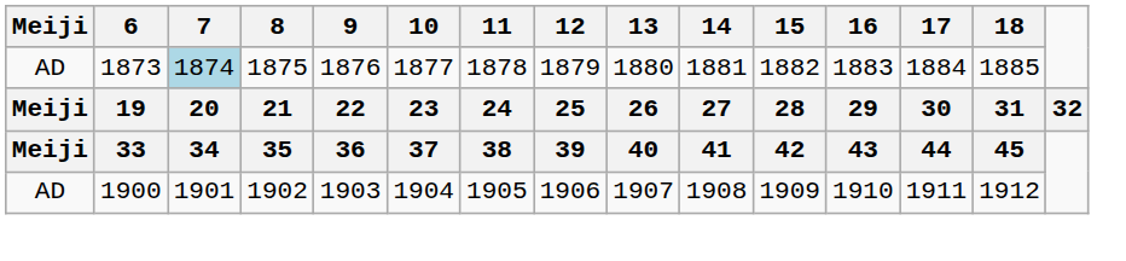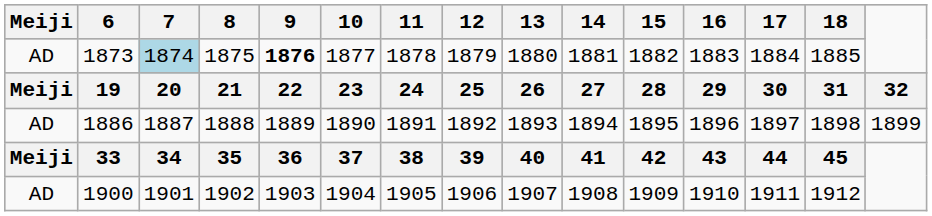1873 | 9: normal -> bold
+ row: AD | 1886 | 1887 | 1888 | 1889 | 1890 | 1891 | 1892 | 1893 | 1894 | 1895 | 1896 | 1897 | 1898 | 1899
